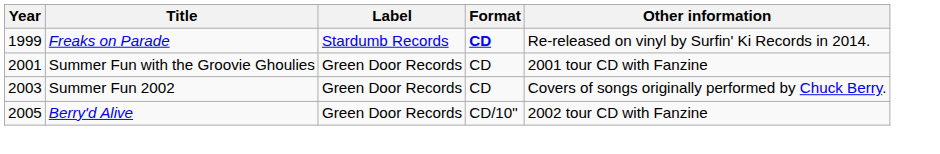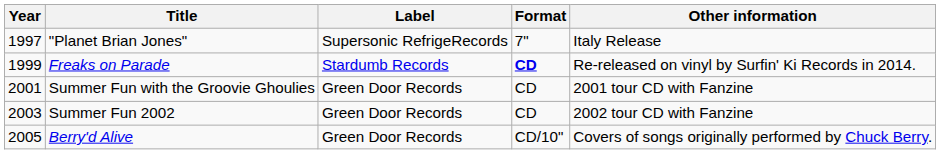+ row: 1997 | "Planet Brian Jones" | Supersonic RefrigeRecords | 7" | Italy Release
Summer Fun 2002 | Other information: Covers of songs originally performed by Chuck Berry. -> 2002 tour CD with Fanzine
Berry'd Alive | Other information: 2002 tour CD with Fanzine -> Covers of songs originally performed by Chuck Berry.
